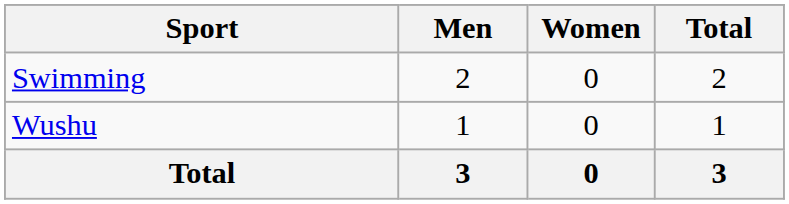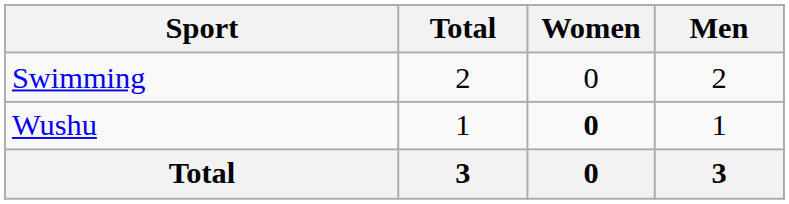columns swapped: Men <-> Total
Wushu | Women: normal -> bold
